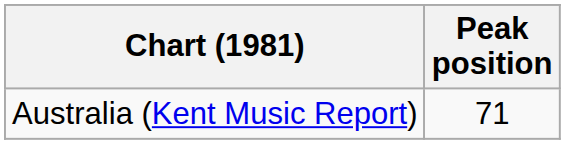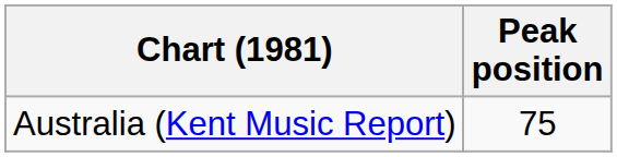Australia (Kent Music Report) | Peak position: 71 -> 75
